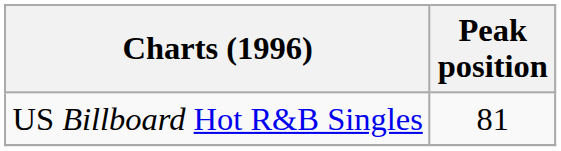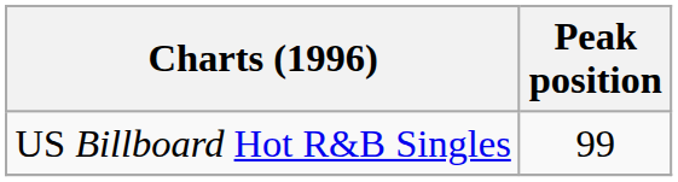US Billboard Hot R&B Singles | Peak position: 81 -> 99
